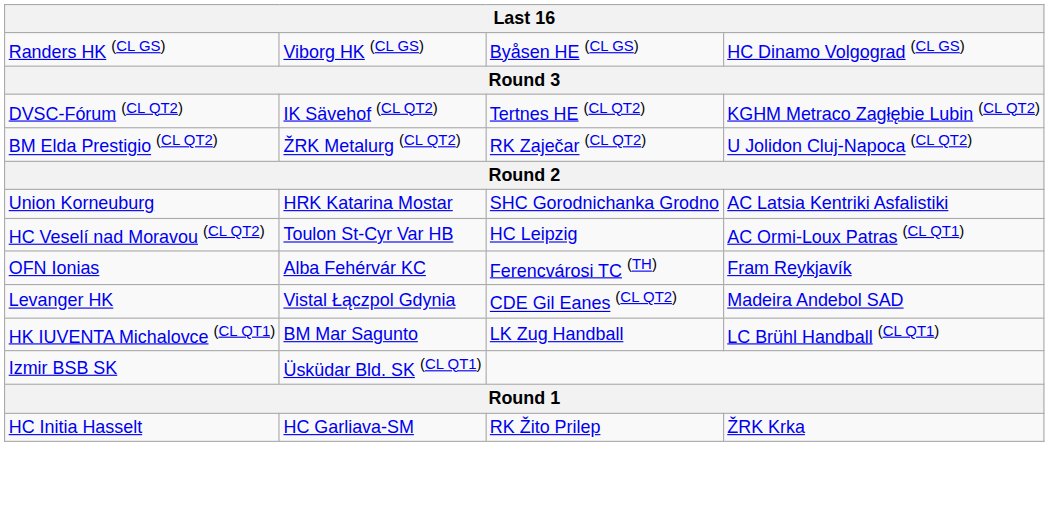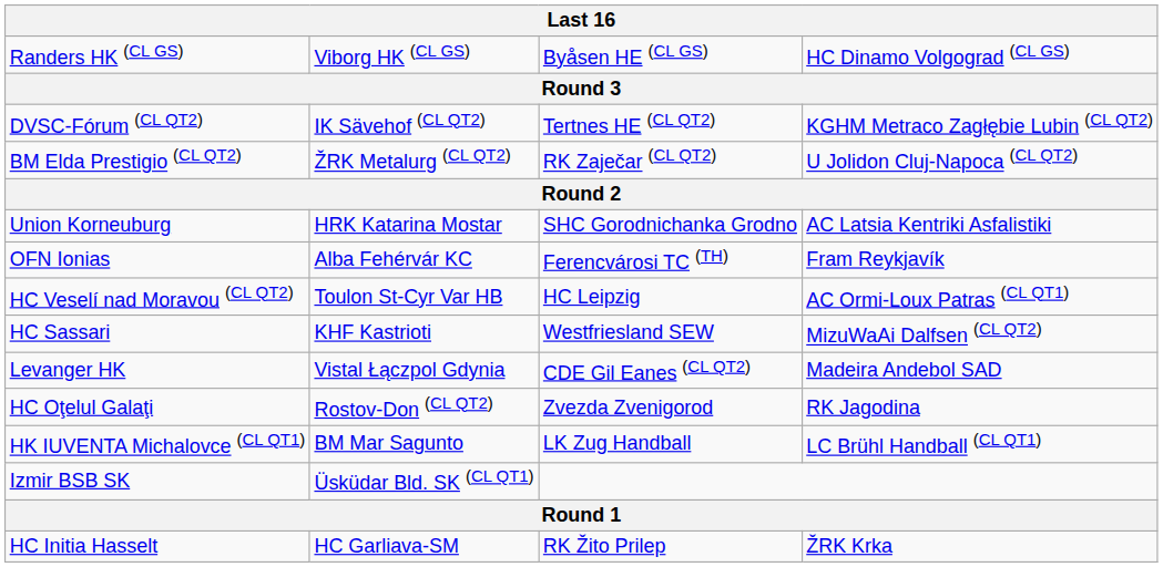rows swapped: HC Veselí nad Moravou (CL QT2) <-> OFN Ionias
+ row: HC Sassari | KHF Kastrioti | Westfriesland SEW | MizuWaAi Dalfsen (CL QT2)
+ row: HC Oţelul Galaţi | Rostov-Don (CL QT2) | Zvezda Zvenigorod | RK Jagodina
